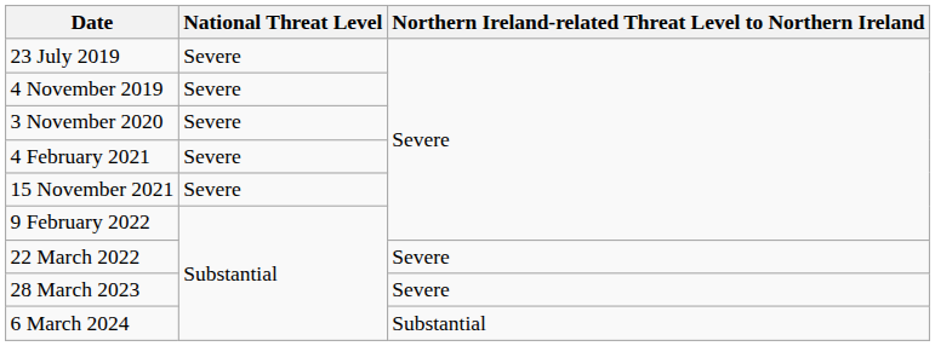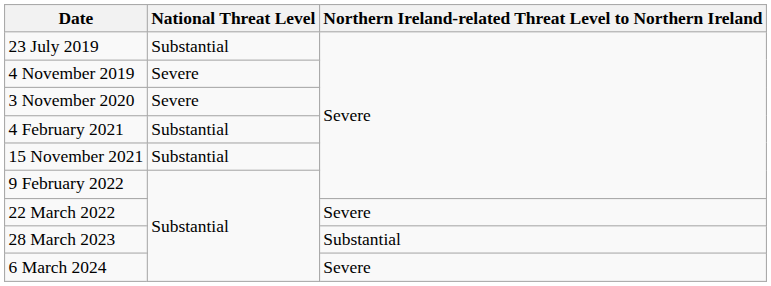23 July 2019 | National Threat Level: Severe -> Substantial
4 February 2021 | National Threat Level: Severe -> Substantial
15 November 2021 | National Threat Level: Severe -> Substantial
28 March 2023 | Northern Ireland-related Threat Level to Northern Ireland: Severe -> Substantial
6 March 2024 | Northern Ireland-related Threat Level to Northern Ireland: Substantial -> Severe
